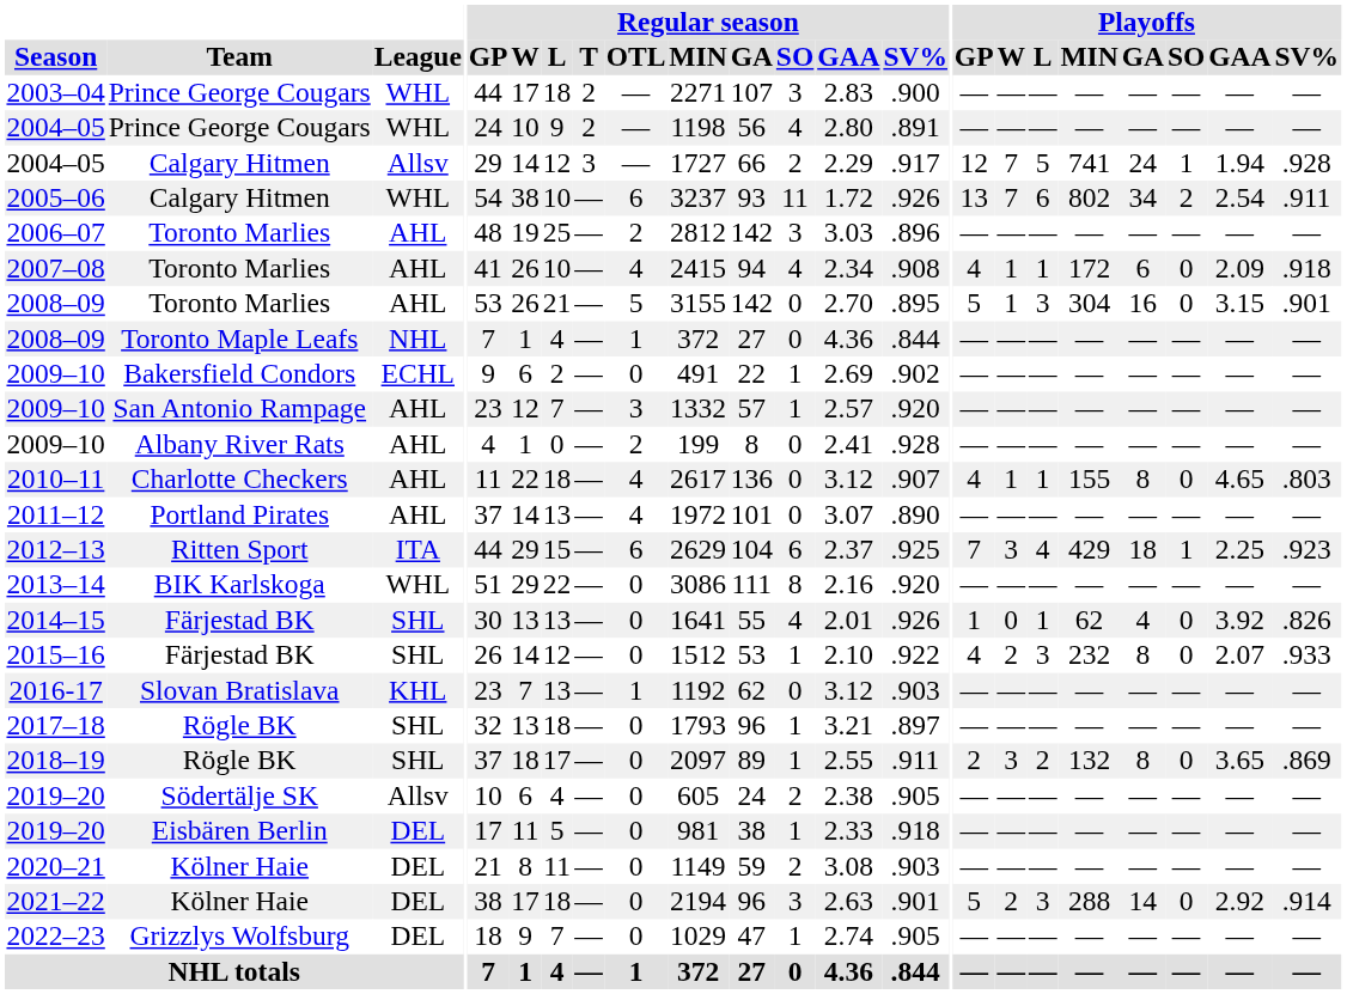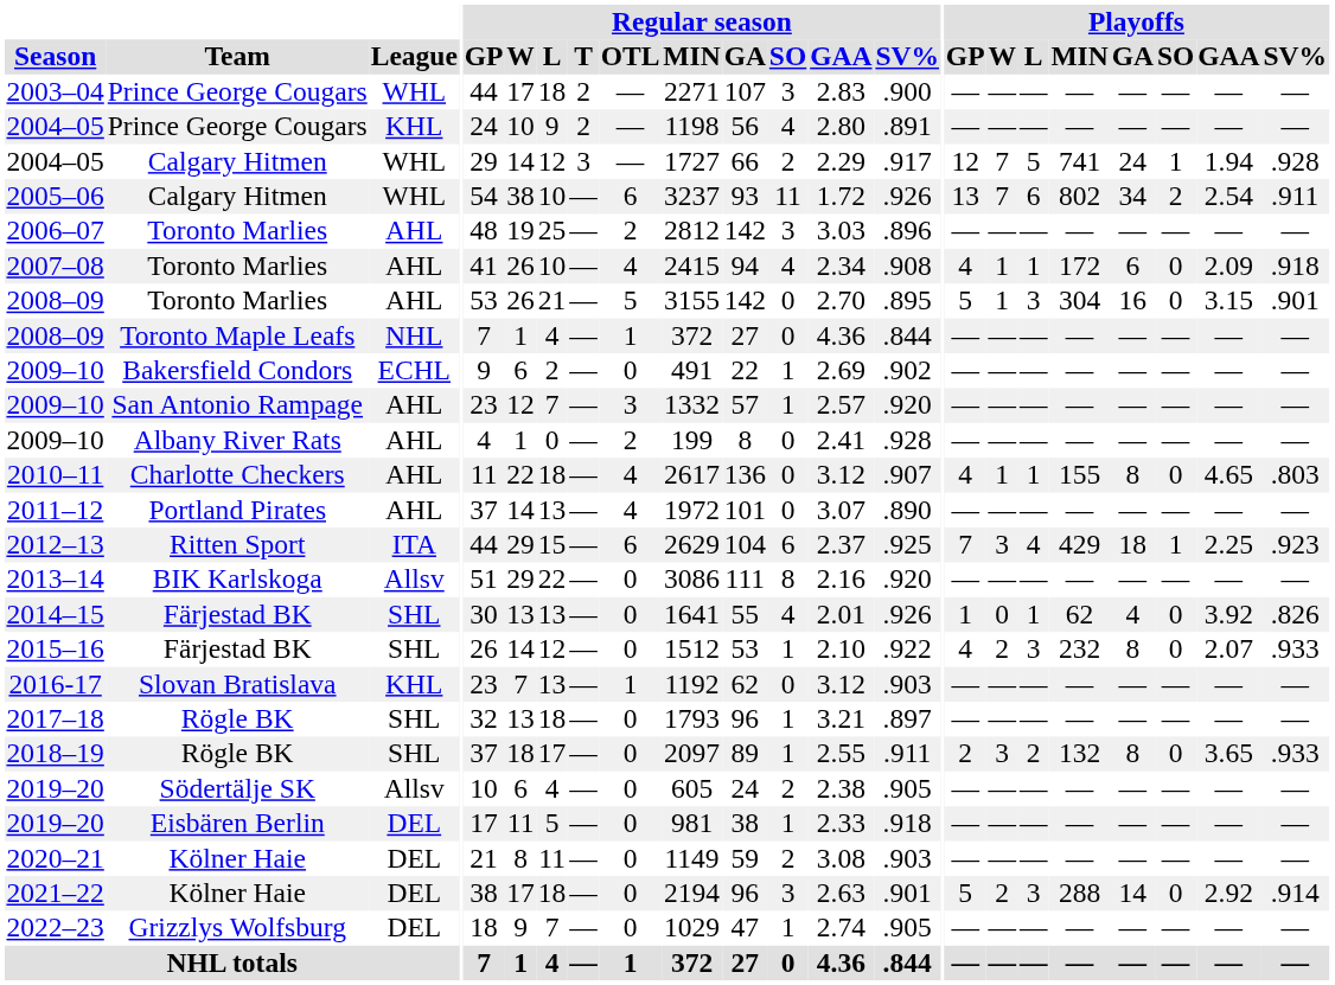2004–05 / Prince George Cougars | League: WHL -> KHL
2004–05 / Calgary Hitmen | League: Allsv -> WHL
2013–14 | League: WHL -> Allsv
2018–19 | Playoffs / SV%: .869 -> .933
